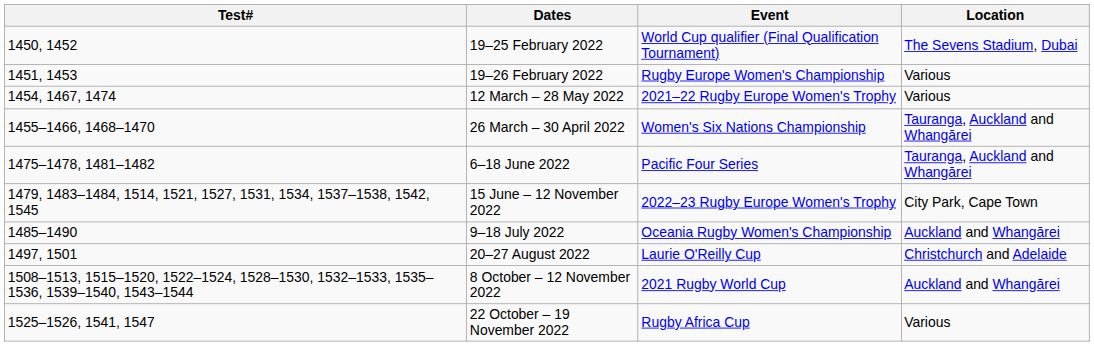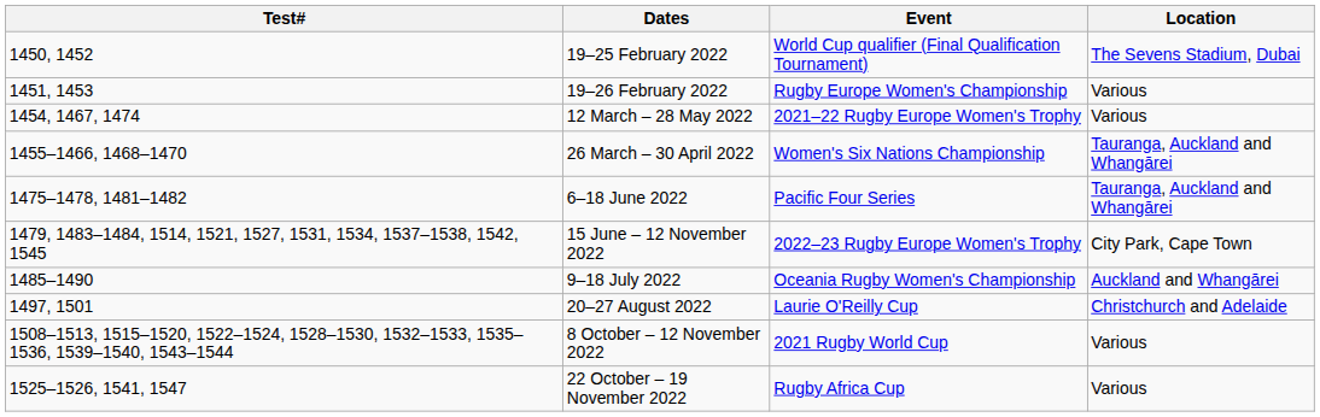8 October – 12 November 2022 | Location: Auckland and Whangārei -> Various
